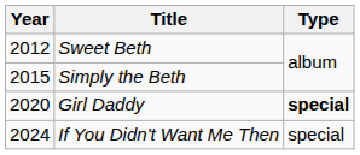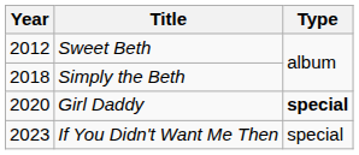Simply the Beth | Year: 2015 -> 2018
If You Didn't Want Me Then | Year: 2024 -> 2023
